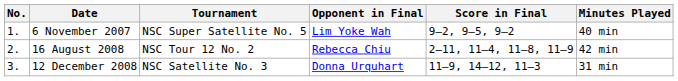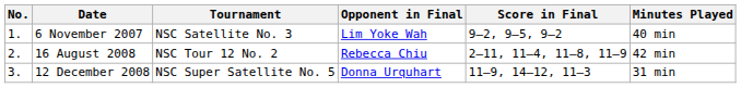6 November 2007 | Tournament: NSC Super Satellite No. 5 -> NSC Satellite No. 3
12 December 2008 | Tournament: NSC Satellite No. 3 -> NSC Super Satellite No. 5
